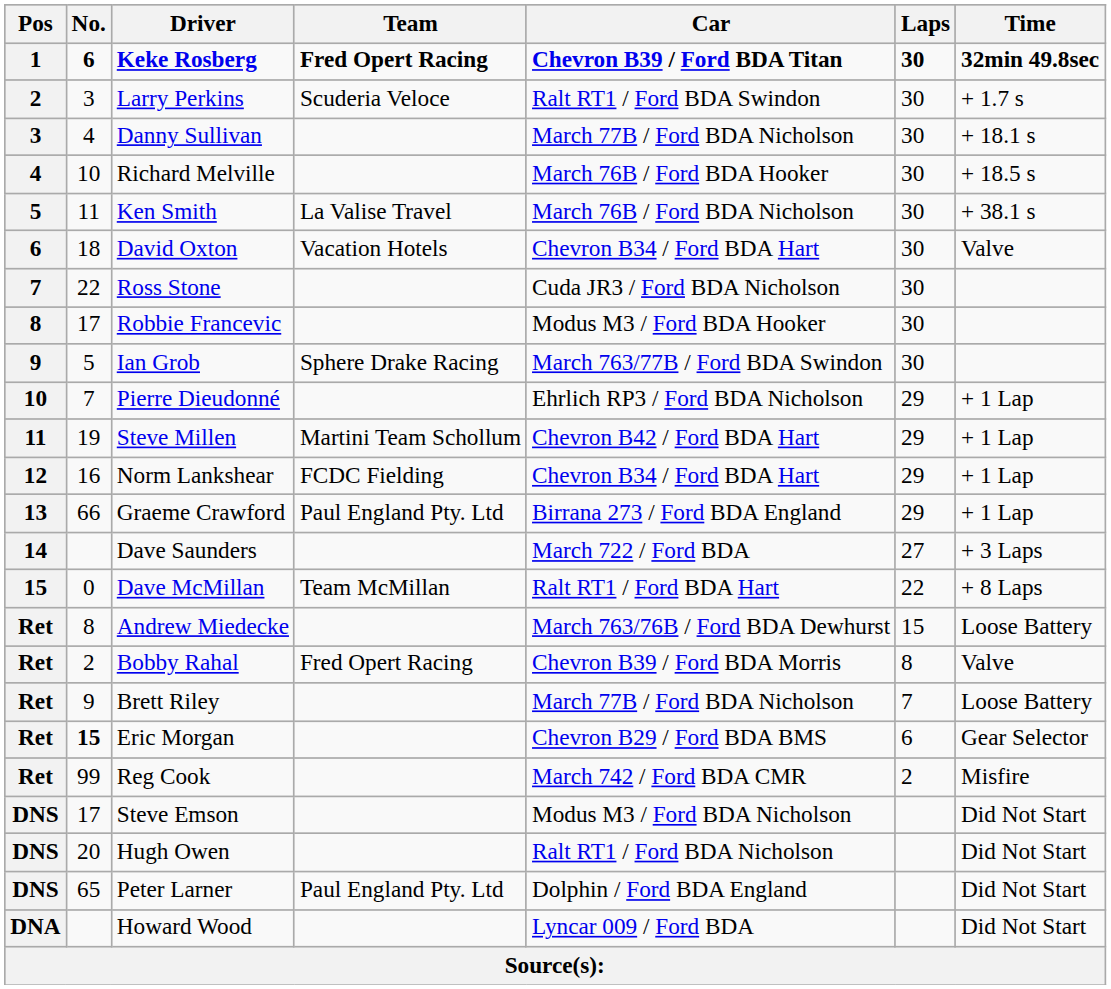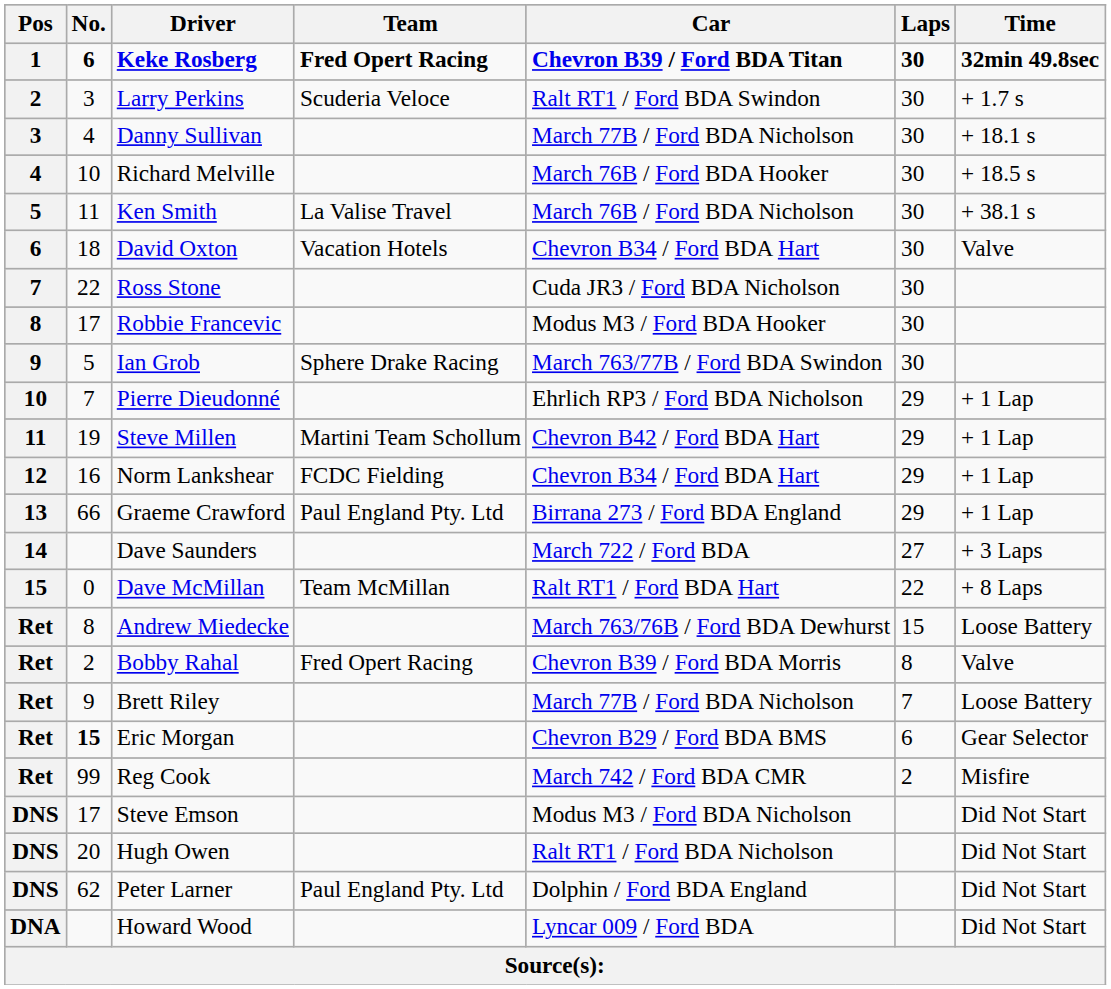Peter Larner | No.: 65 -> 62
